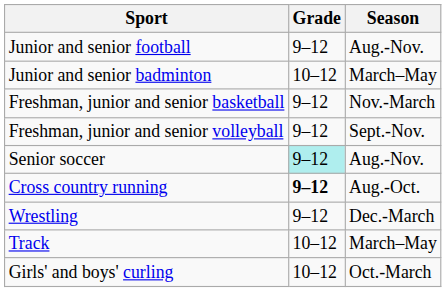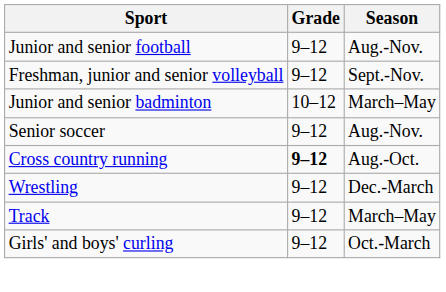rows swapped: Freshman, junior and senior volleyball <-> Junior and senior badminton
- row: Freshman, junior and senior basketball | 9–12 | Nov.-March
Senior soccer | Grade: paleturquoise background -> no background
Track | Grade: 10–12 -> 9–12
Girls' and boys' curling | Grade: 10–12 -> 9–12
